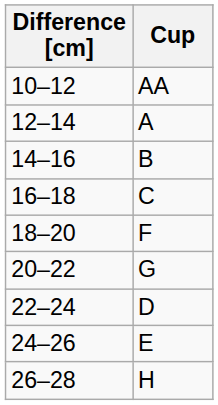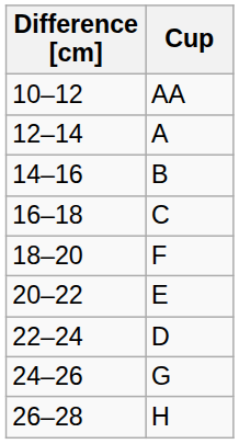20–22 | Cup: G -> E
24–26 | Cup: E -> G
